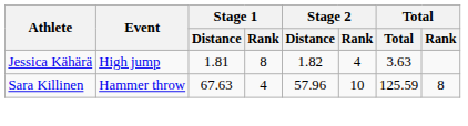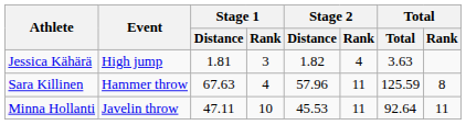Jessica Kähärä | Stage 1 / Rank: 8 -> 3
Sara Killinen | Stage 2 / Rank: 10 -> 11
+ row: Minna Hollanti | Javelin throw | 47.11 | 10 | 45.53 | 11 | 92.64 | 11
